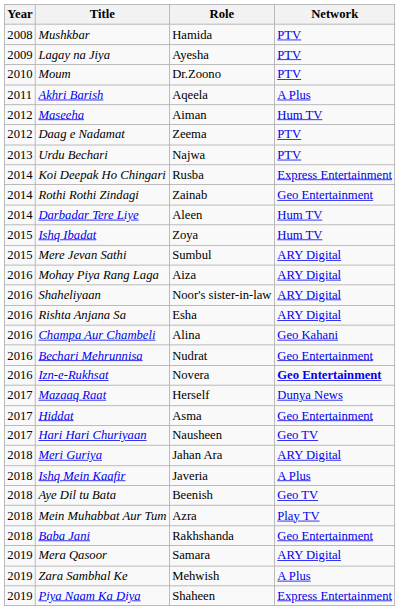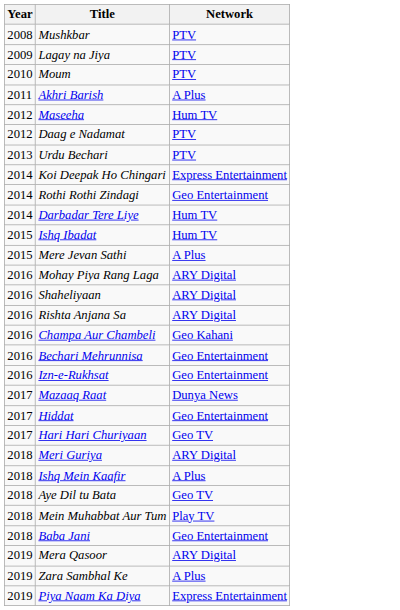- column: Role | Hamida | Ayesha | Dr.Zoono | Aqeela | Aiman | Zeema | Najwa | Rusba | Zainab | Aleen | Zoya | Sumbul | Aiza | Noor's sister-in-law | Esha | Alina | Nudrat | Novera | Herself | Asma | Nausheen | Jahan Ara | Javeria | Beenish | Azra | Rakhshanda | Samara | Mehwish | Shaheen
Mere Jevan Sathi | Network: ARY Digital -> A Plus
Izn-e-Rukhsat | Network: bold -> normal
